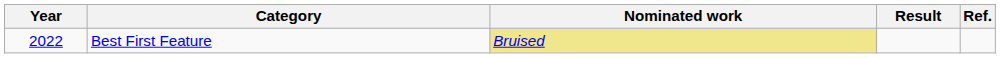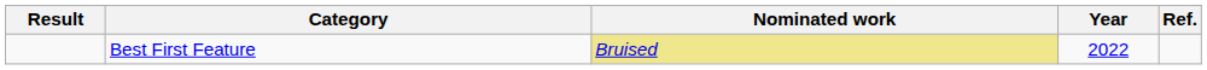columns swapped: Year <-> Result
